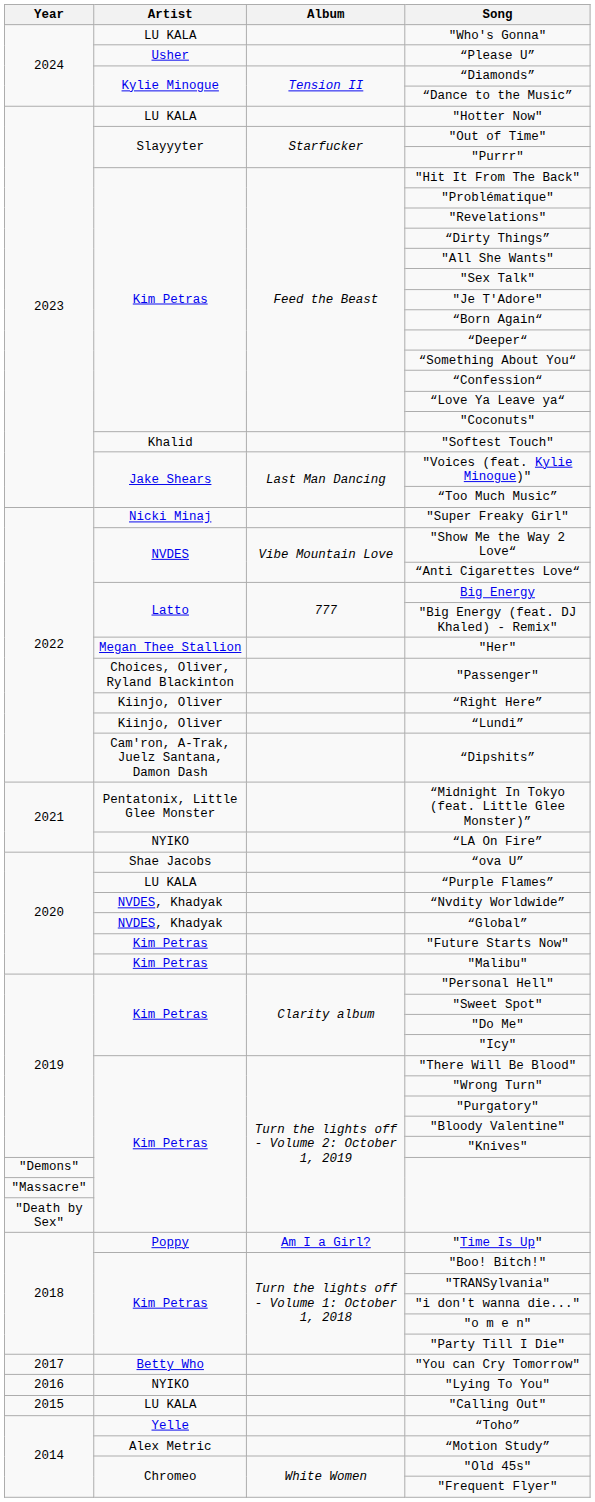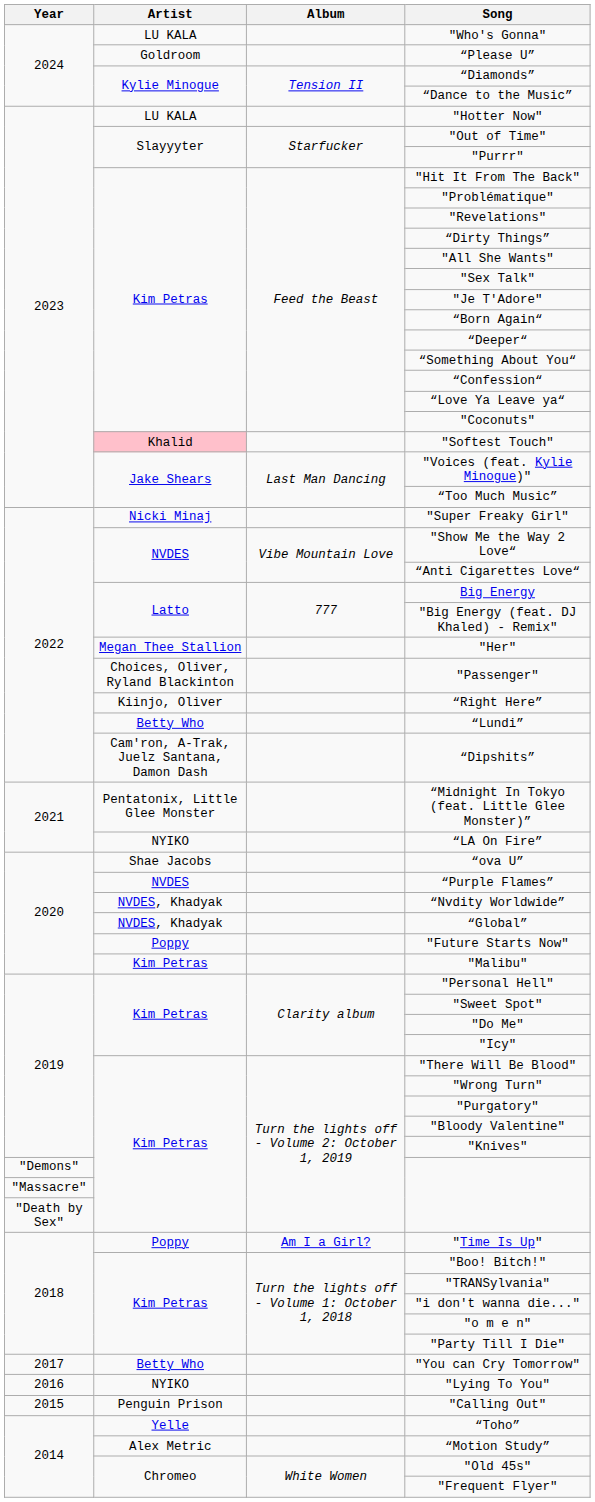“Please U” | Artist: Usher -> Goldroom
"Softest Touch" | Artist: no background -> pink background
“Lundi” | Artist: Kiinjo, Oliver -> Betty Who
“Purple Flames” | Artist: LU KALA -> NVDES
"Future Starts Now" | Artist: Kim Petras -> Poppy
"Calling Out" | Artist: LU KALA -> Penguin Prison
